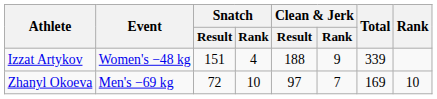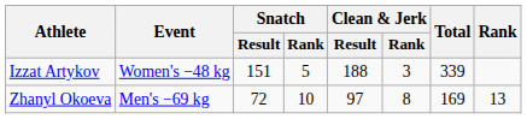Izzat Artykov | Snatch / Rank: 4 -> 5
Izzat Artykov | Clean & Jerk / Rank: 9 -> 3
Zhanyl Okoeva | Clean & Jerk / Rank: 7 -> 8
Zhanyl Okoeva | Rank: 10 -> 13
